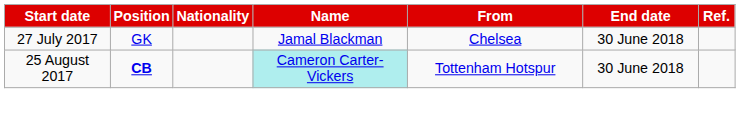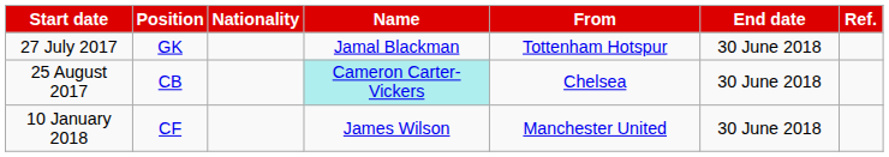27 July 2017 | From: Chelsea -> Tottenham Hotspur
25 August 2017 | Position: bold -> normal
25 August 2017 | From: Tottenham Hotspur -> Chelsea
+ row: 10 January 2018 | CF | James Wilson | Manchester United | 30 June 2018
